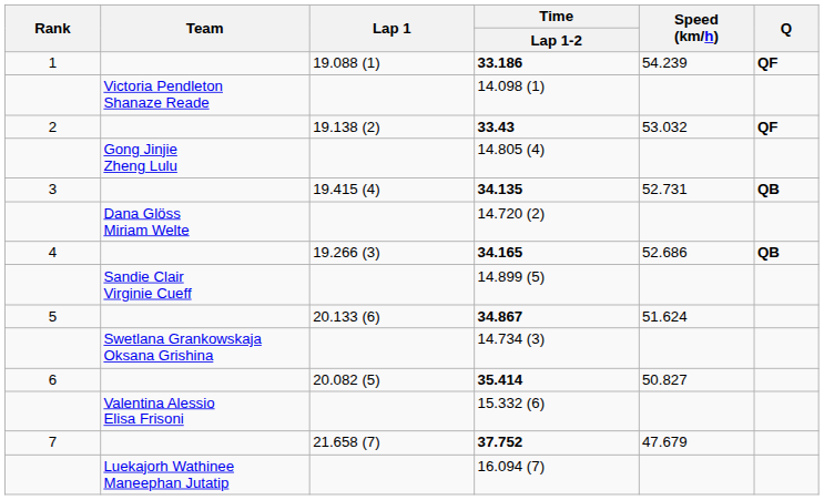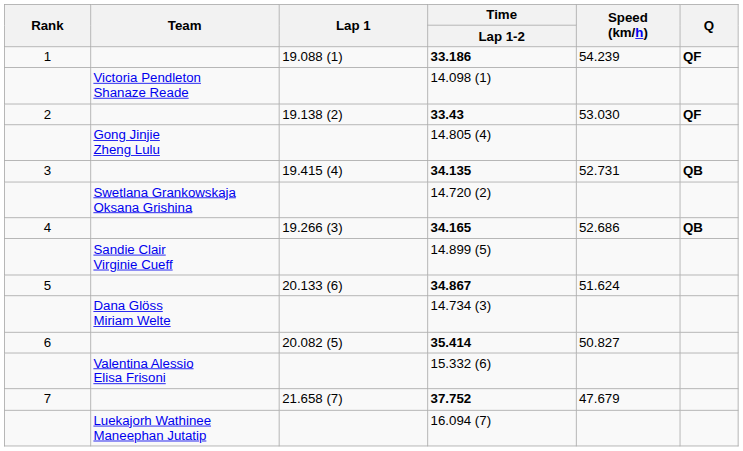33.43 | Speed (km/h): 53.032 -> 53.030
14.720 (2) | Team: Dana Glöss Miriam Welte -> Swetlana Grankowskaja Oksana Grishina
14.734 (3) | Team: Swetlana Grankowskaja Oksana Grishina -> Dana Glöss Miriam Welte
